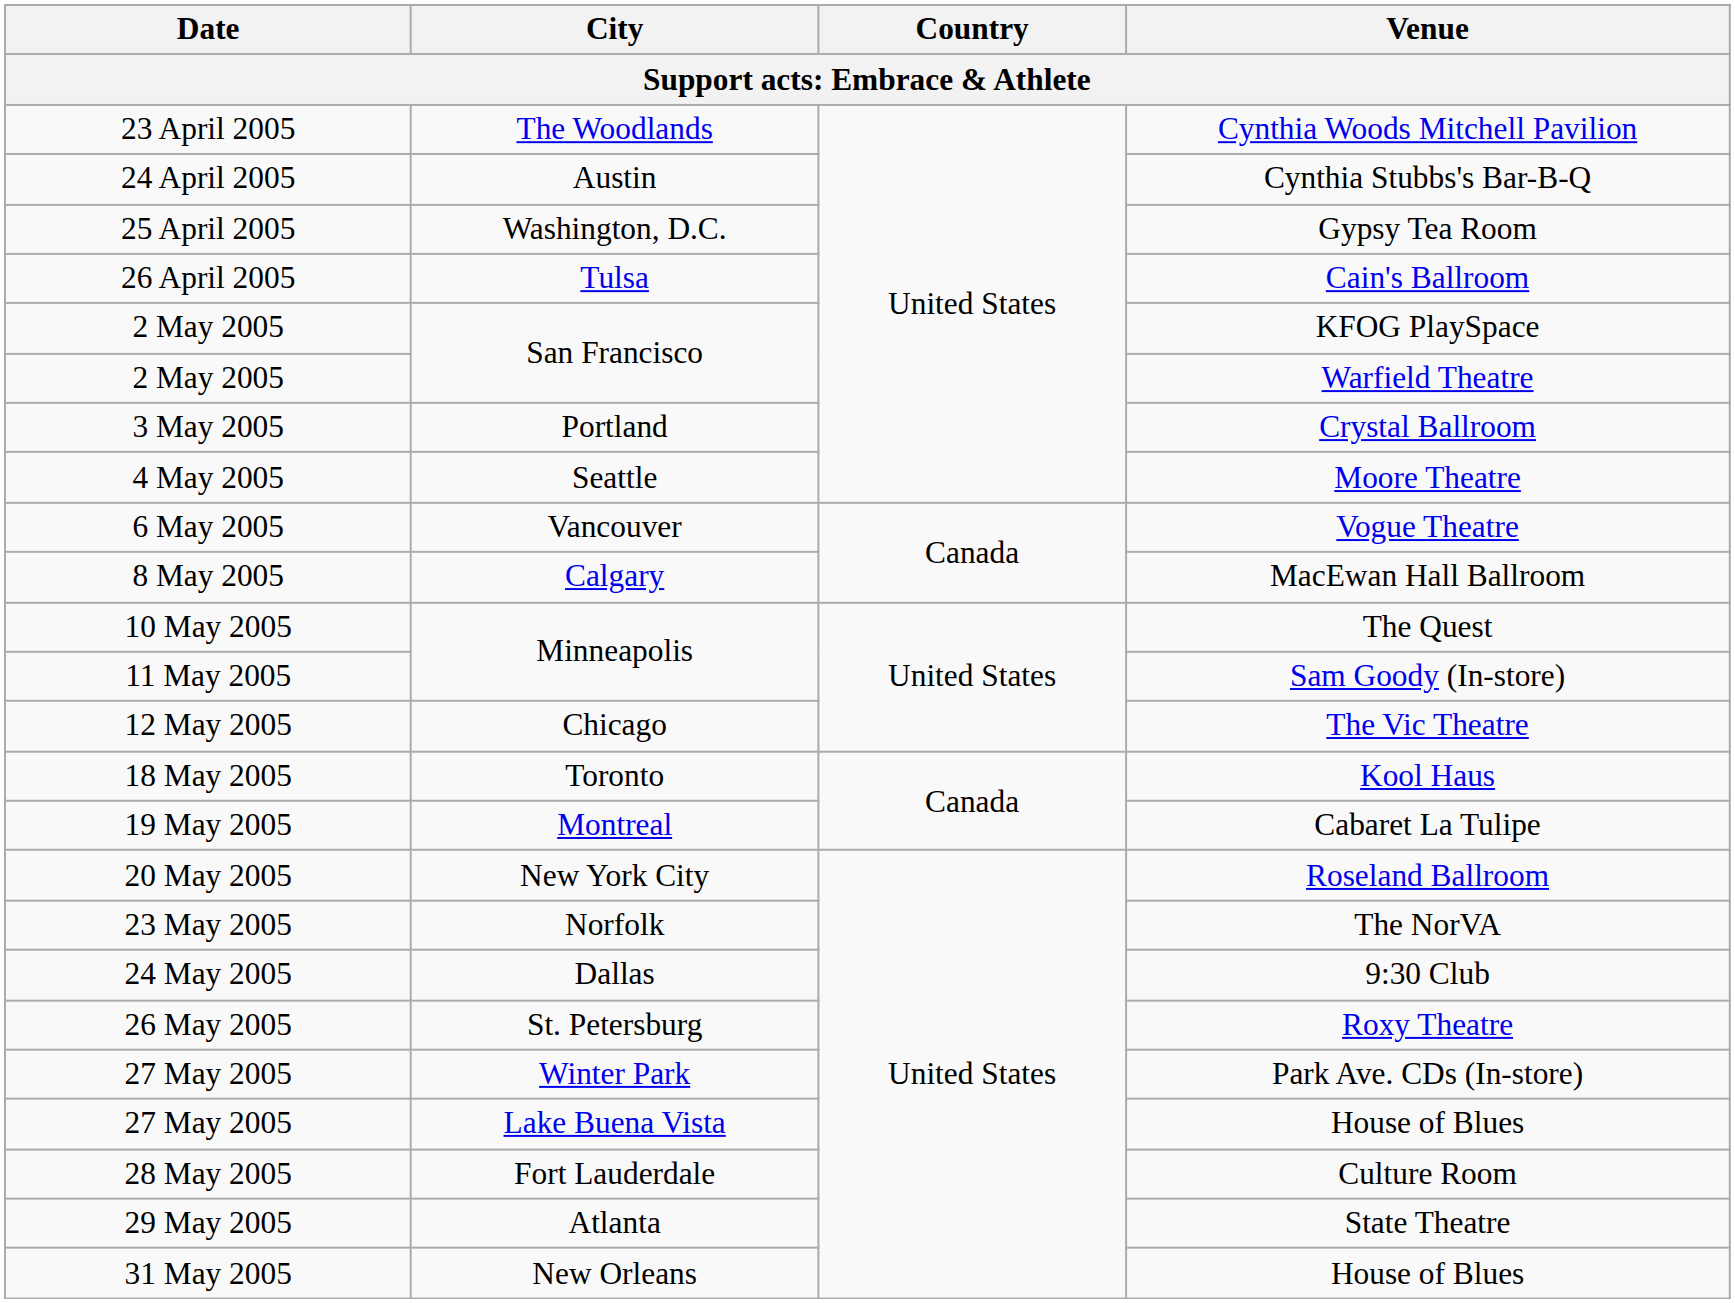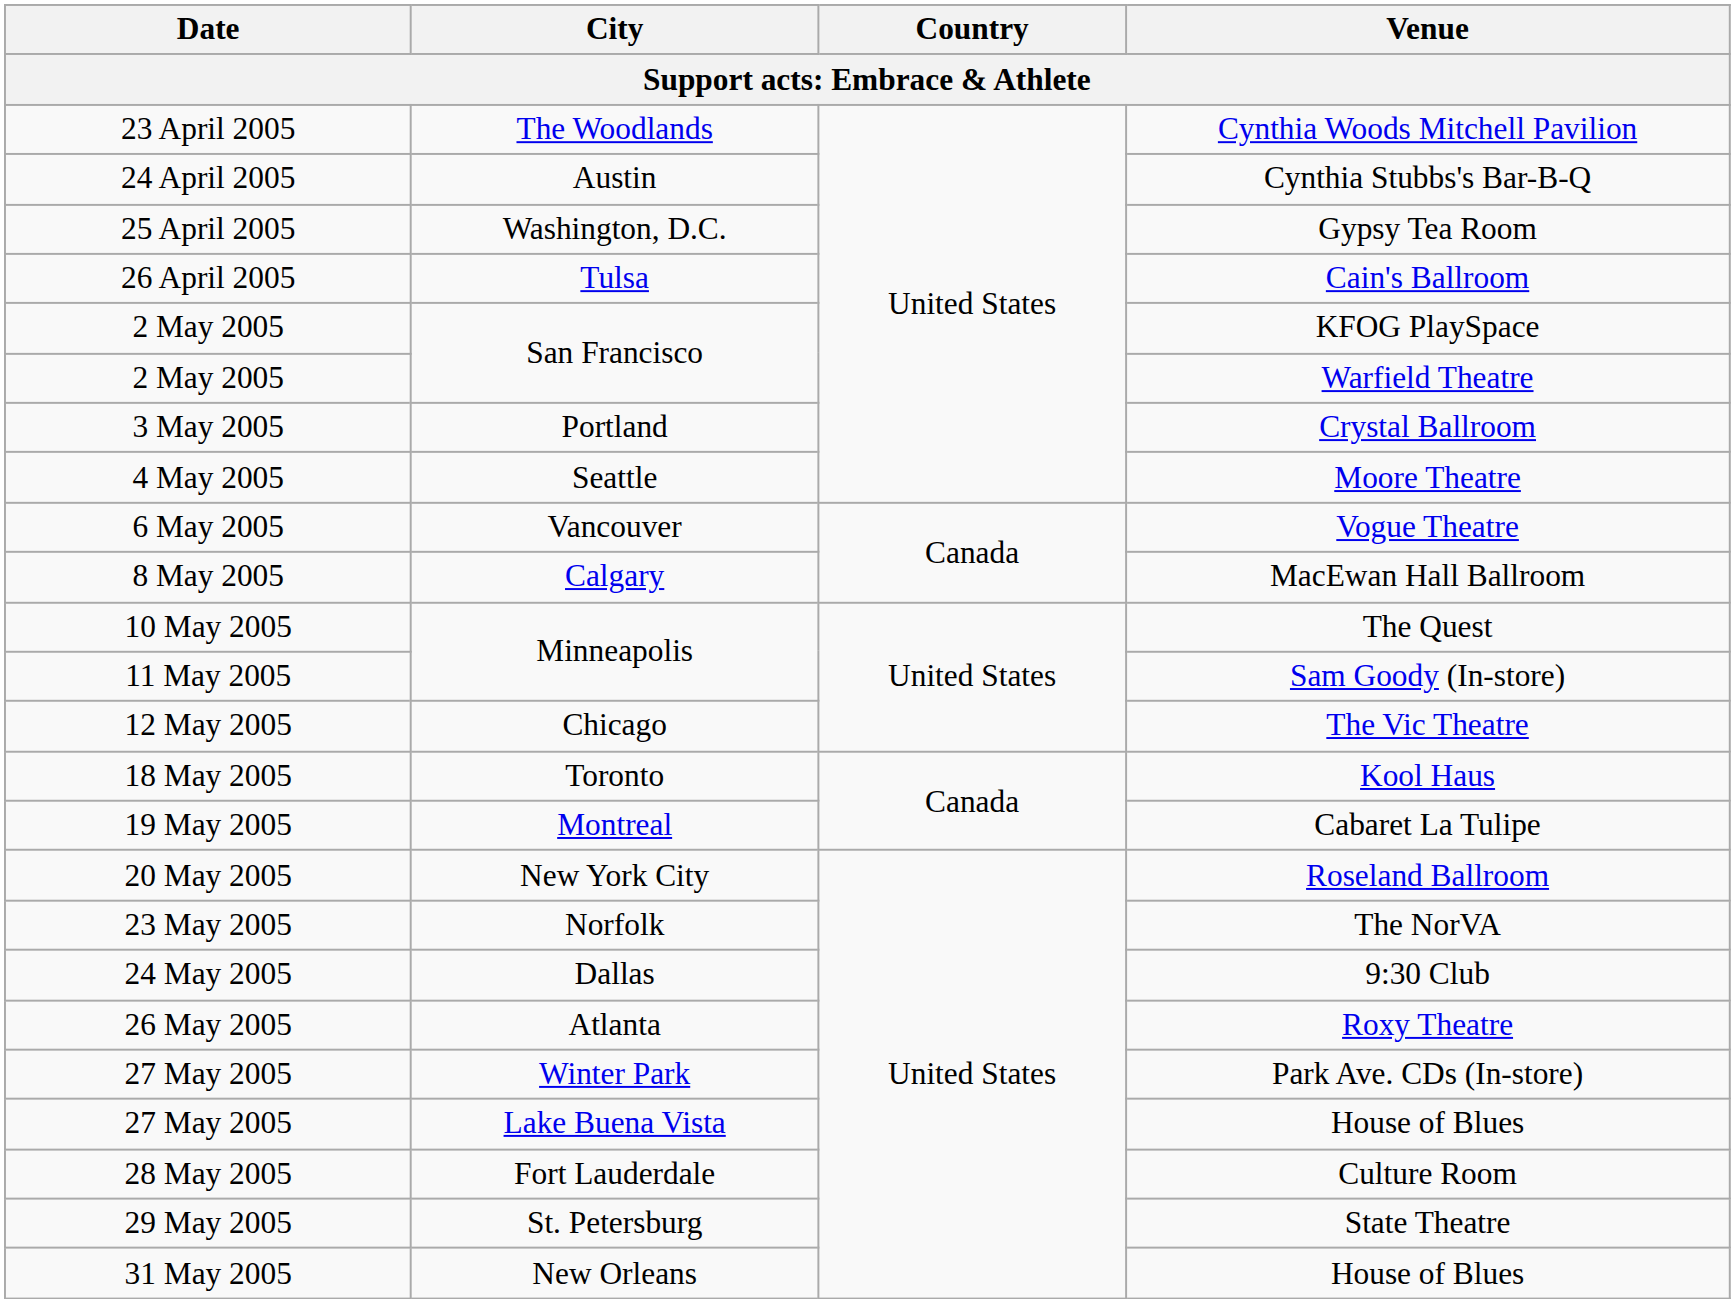Roxy Theatre | City: St. Petersburg -> Atlanta
State Theatre | City: Atlanta -> St. Petersburg
